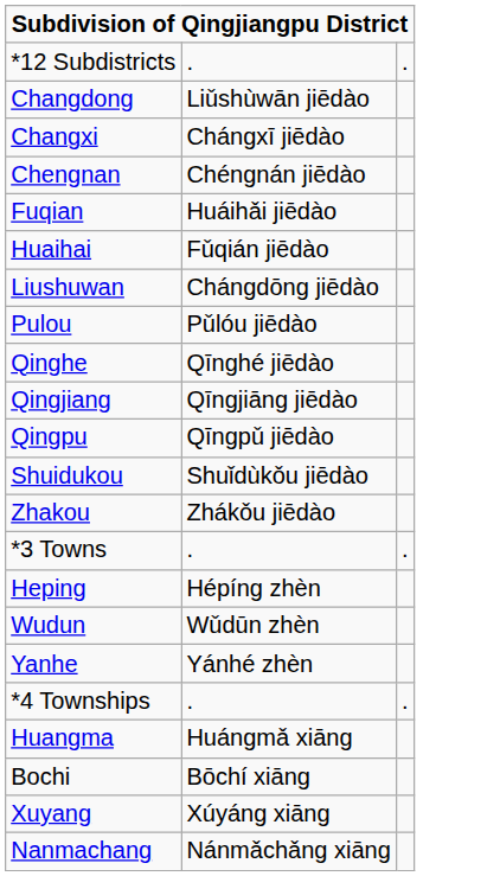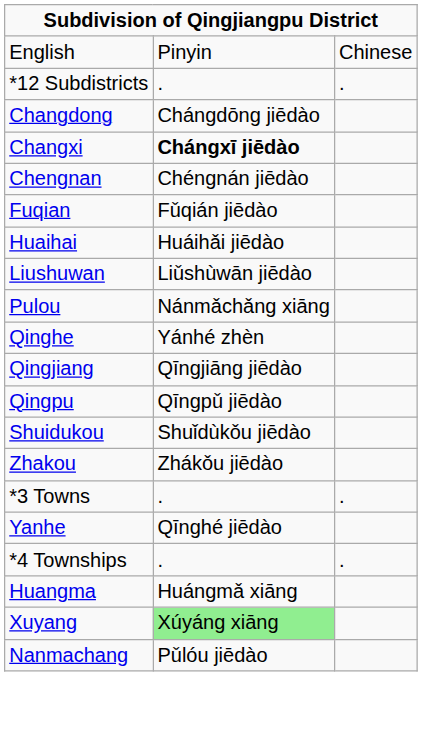+ row: English | Pinyin | Chinese
Changdong | column 2: Liǔshùwān jiēdào -> Chángdōng jiēdào
Changxi | column 2: normal -> bold
Fuqian | column 2: Huáihǎi jiēdào -> Fǔqián jiēdào
Huaihai | column 2: Fǔqián jiēdào -> Huáihǎi jiēdào
Liushuwan | column 2: Chángdōng jiēdào -> Liǔshùwān jiēdào
Pulou | column 2: Pǔlóu jiēdào -> Nánmǎchǎng xiāng
Qinghe | column 2: Qīnghé jiēdào -> Yánhé zhèn
- row: Heping | Hépíng zhèn
- row: Wudun | Wǔdūn zhèn
Yanhe | column 2: Yánhé zhèn -> Qīnghé jiēdào
- row: Bochi | Bōchí xiāng
Xuyang | column 2: no background -> lightgreen background
Nanmachang | column 2: Nánmǎchǎng xiāng -> Pǔlóu jiēdào
